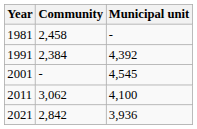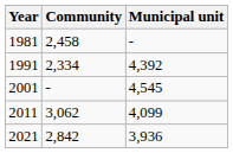1991 | Community: 2,384 -> 2,334
2011 | Municipal unit: 4,100 -> 4,099
